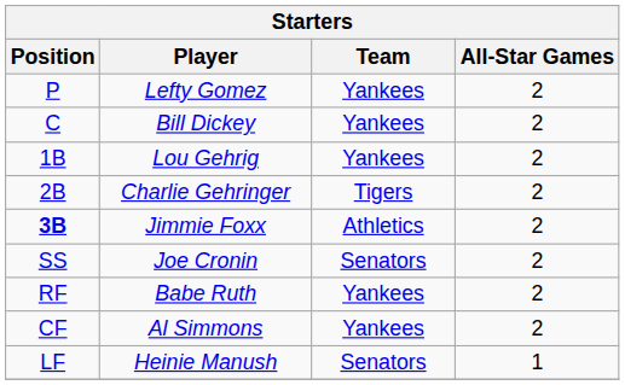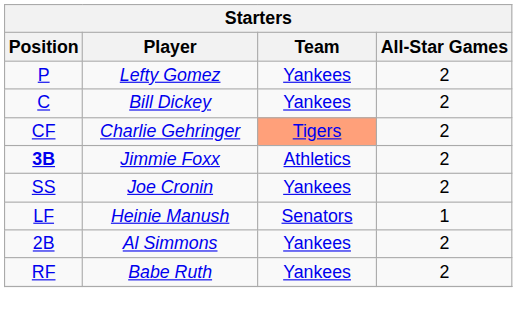- row: 1B | Lou Gehrig | Yankees | 2
Charlie Gehringer | Position: 2B -> CF
Charlie Gehringer | Team: no background -> lightsalmon background
Joe Cronin | Team: Senators -> Yankees
rows swapped: Heinie Manush <-> Babe Ruth
Al Simmons | Position: CF -> 2B
